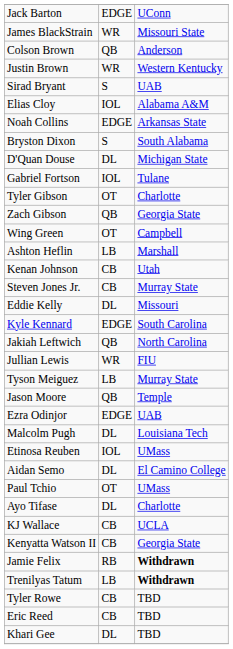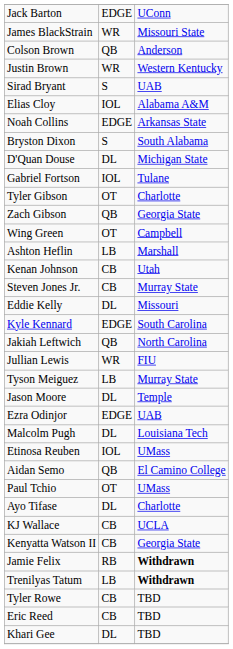Jason Moore | column 2: QB -> DL
Aidan Semo | column 2: DL -> QB
